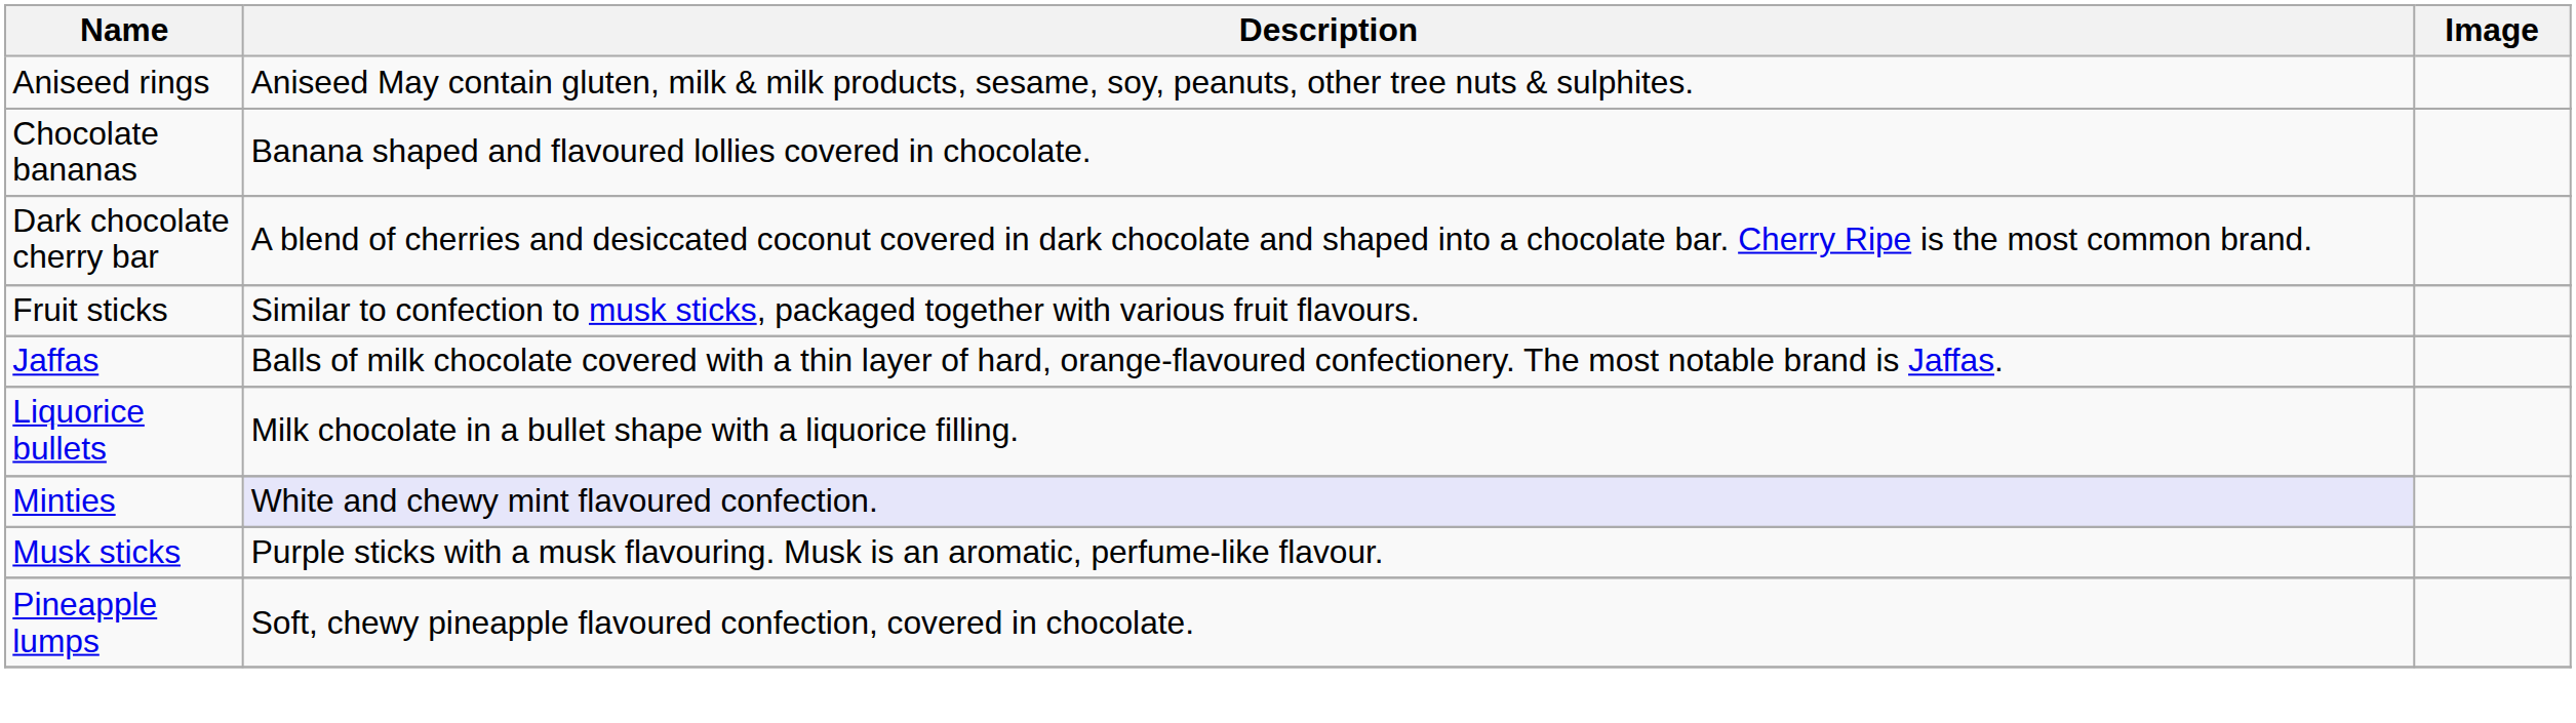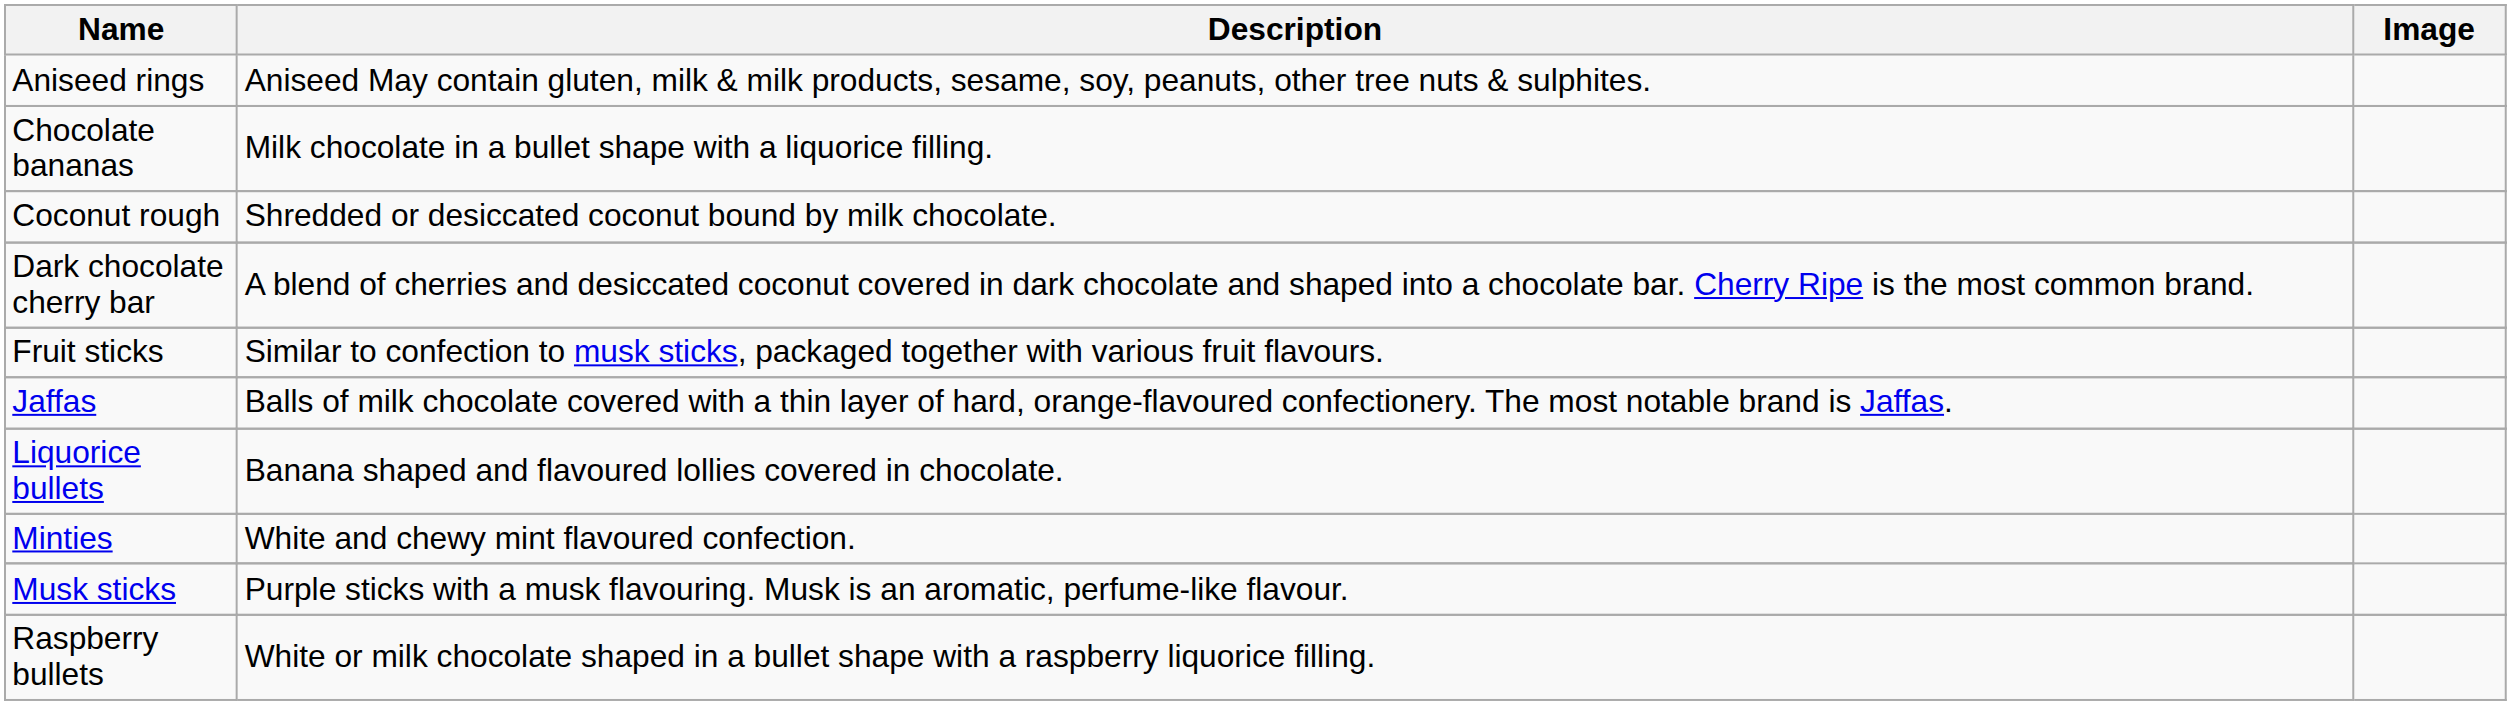Chocolate bananas | Description: Banana shaped and flavoured lollies covered in chocolate. -> Milk chocolate in a bullet shape with a liquorice filling.
+ row: Coconut rough | Shredded or desiccated coconut bound by milk chocolate.
Liquorice bullets | Description: Milk chocolate in a bullet shape with a liquorice filling. -> Banana shaped and flavoured lollies covered in chocolate.
Minties | Description: lavender background -> no background
- row: Pineapple lumps | Soft, chewy pineapple flavoured confection, covered in chocolate.
+ row: Raspberry bullets | White or milk chocolate shaped in a bullet shape with a raspberry liquorice filling.
